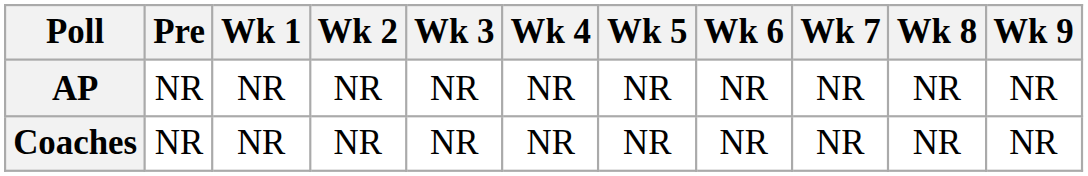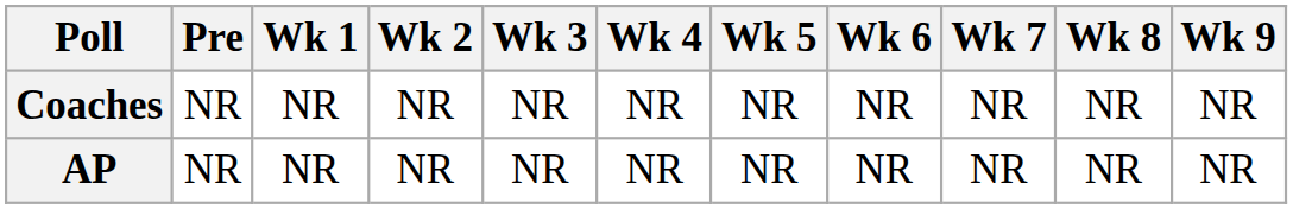rows swapped: AP <-> Coaches
